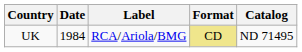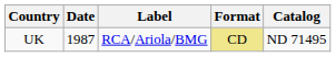UK | Date: 1984 -> 1987
